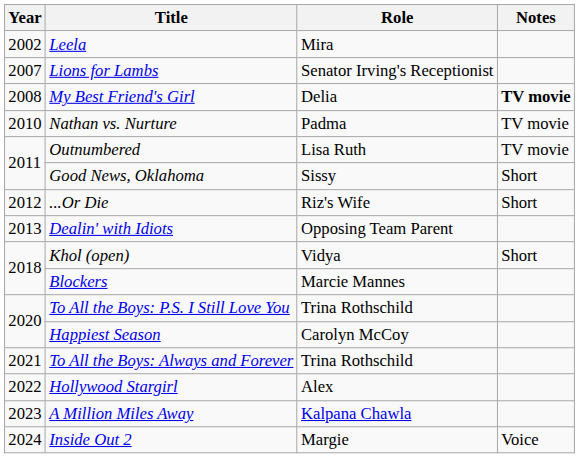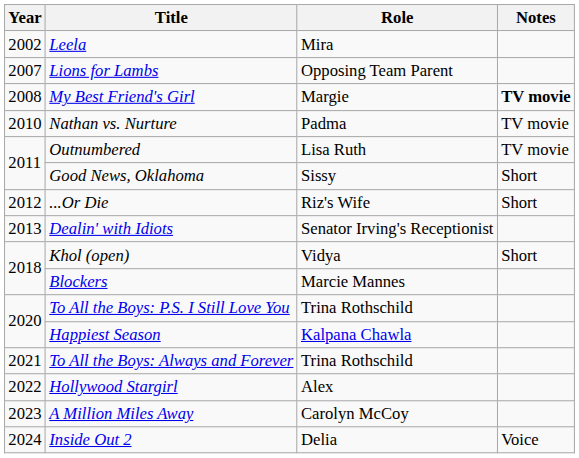Lions for Lambs | Role: Senator Irving's Receptionist -> Opposing Team Parent
My Best Friend's Girl | Role: Delia -> Margie
Dealin' with Idiots | Role: Opposing Team Parent -> Senator Irving's Receptionist
Happiest Season | Role: Carolyn McCoy -> Kalpana Chawla
A Million Miles Away | Role: Kalpana Chawla -> Carolyn McCoy
Inside Out 2 | Role: Margie -> Delia
